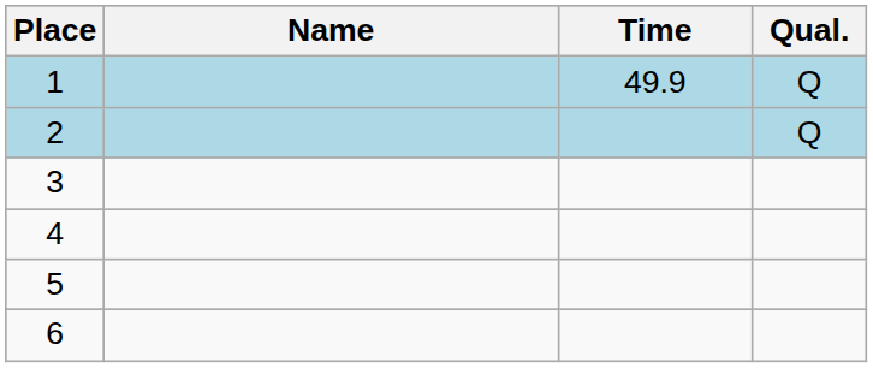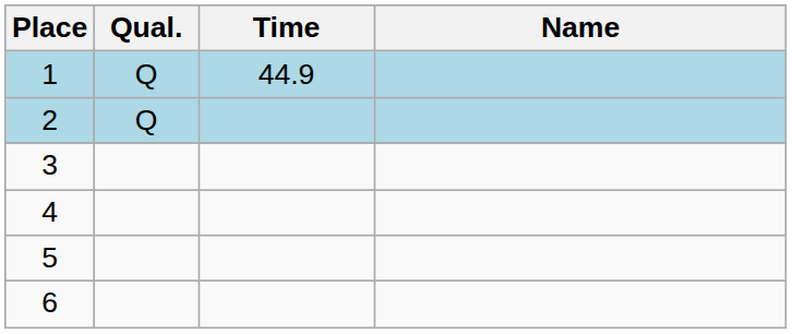columns swapped: Name <-> Qual.
1 | Time: 49.9 -> 44.9
